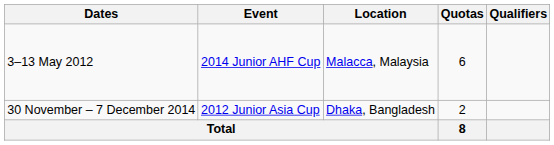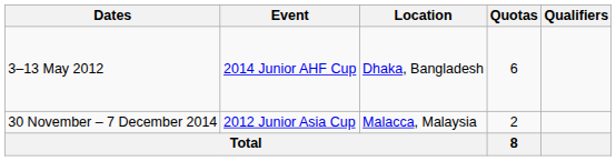3–13 May 2012 | Location: Malacca, Malaysia -> Dhaka, Bangladesh
30 November – 7 December 2014 | Location: Dhaka, Bangladesh -> Malacca, Malaysia
